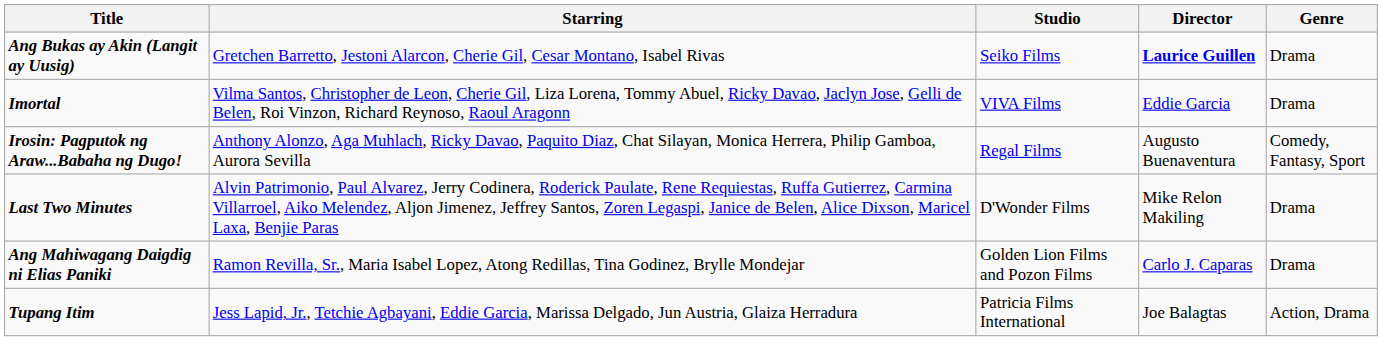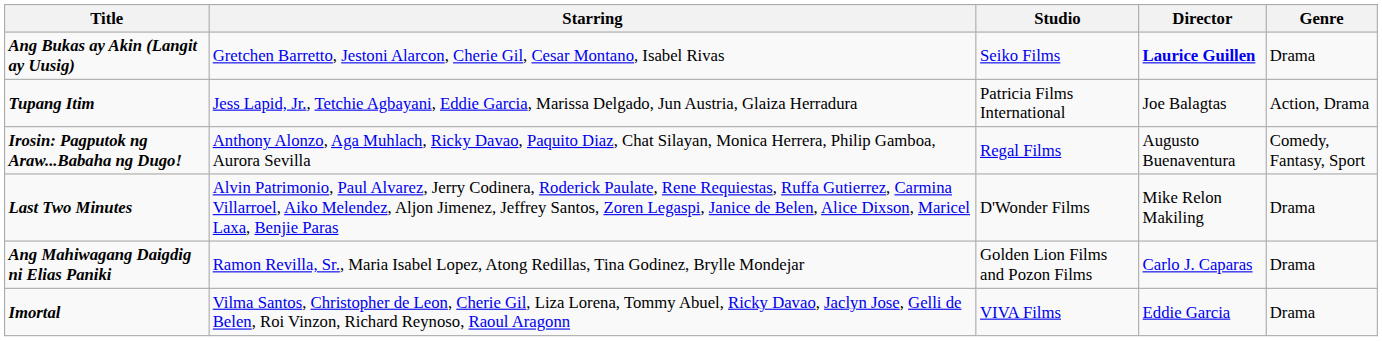rows swapped: Imortal <-> Tupang Itim
